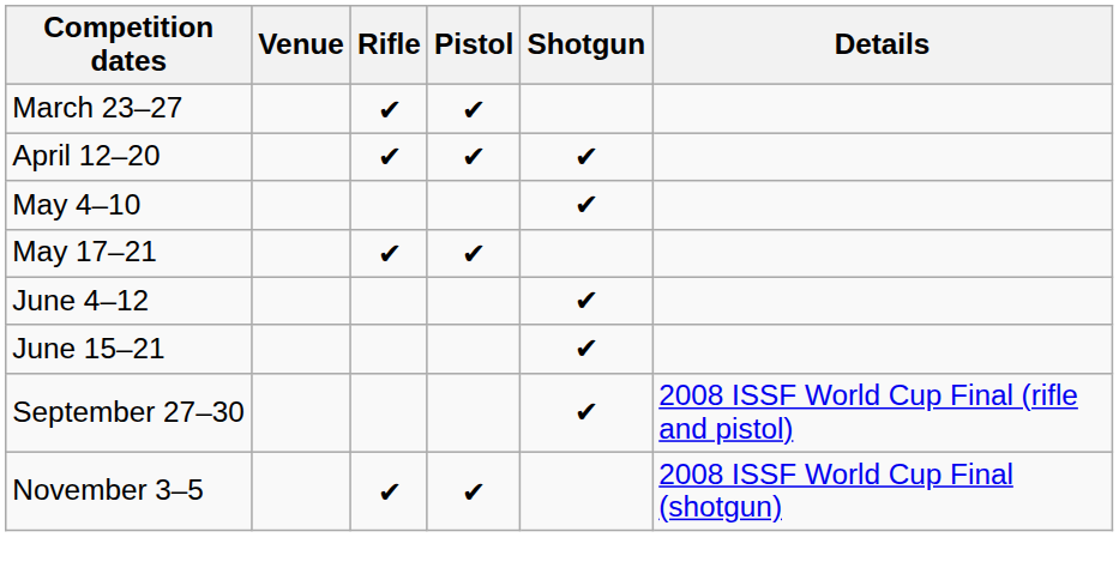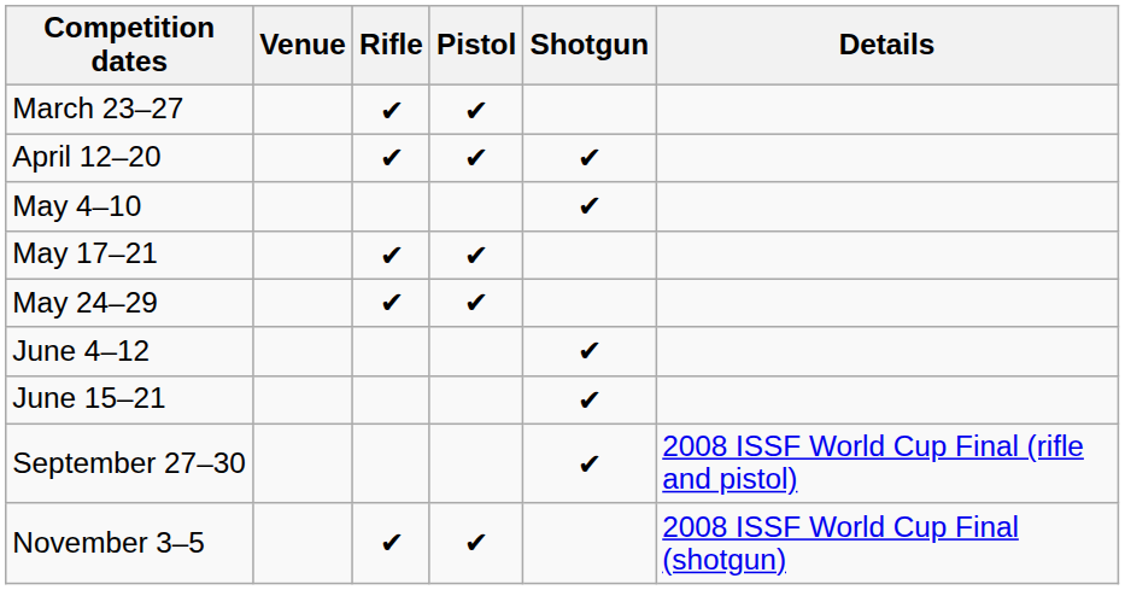+ row: May 24–29 | ✔ | ✔
